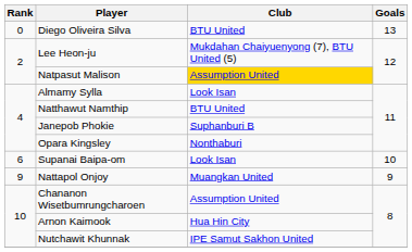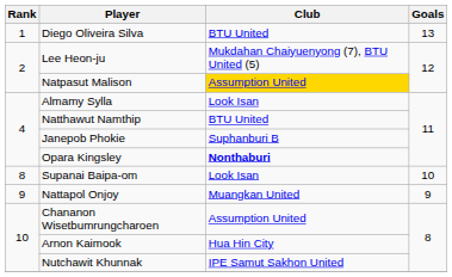Diego Oliveira Silva | Rank: 0 -> 1
Opara Kingsley | Club: normal -> bold
Supanai Baipa-om | Rank: 6 -> 8
